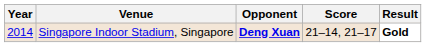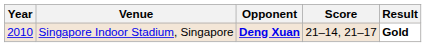Singapore Indoor Stadium, Singapore | Year: 2014 -> 2010
